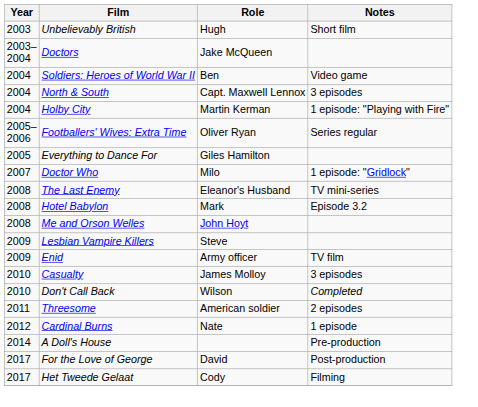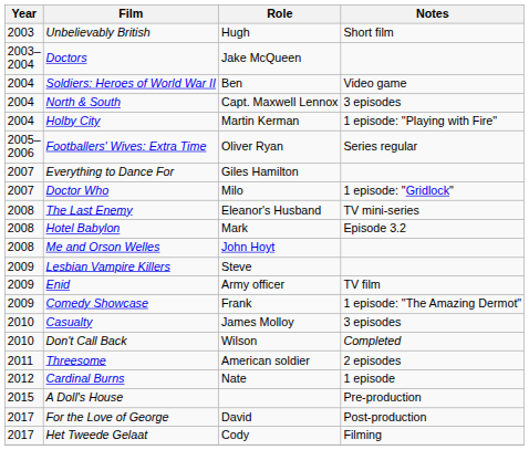Everything to Dance For | Year: 2005 -> 2007
+ row: 2009 | Comedy Showcase | Frank | 1 episode: "The Amazing Dermot"
A Doll's House | Year: 2014 -> 2015
